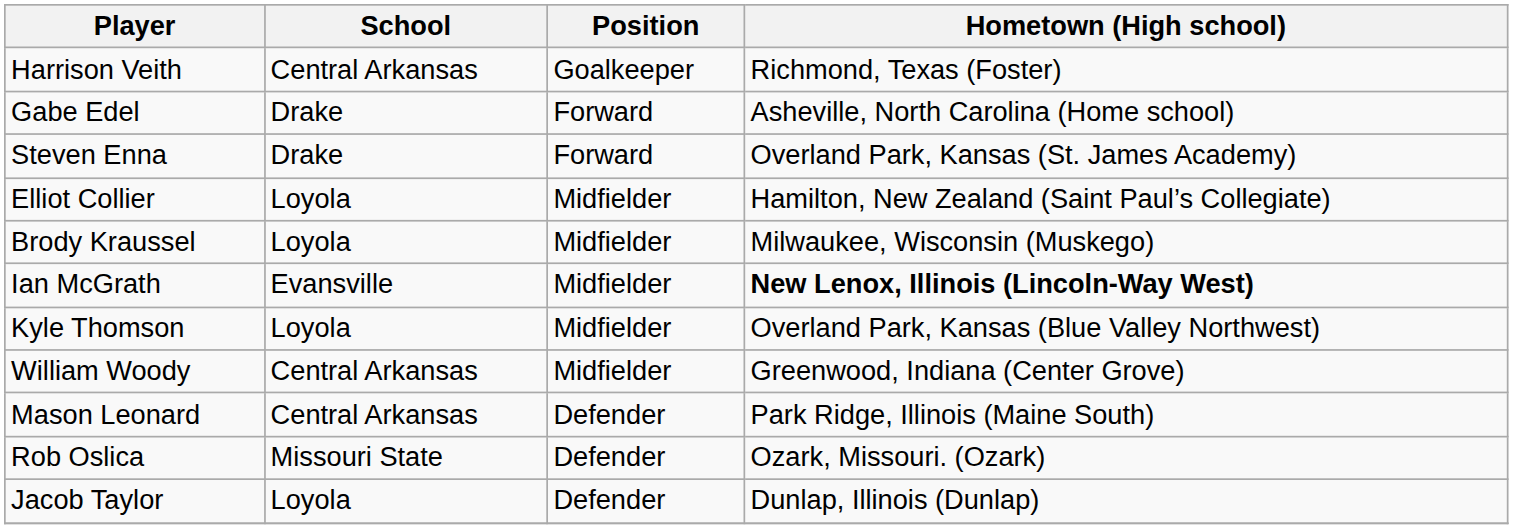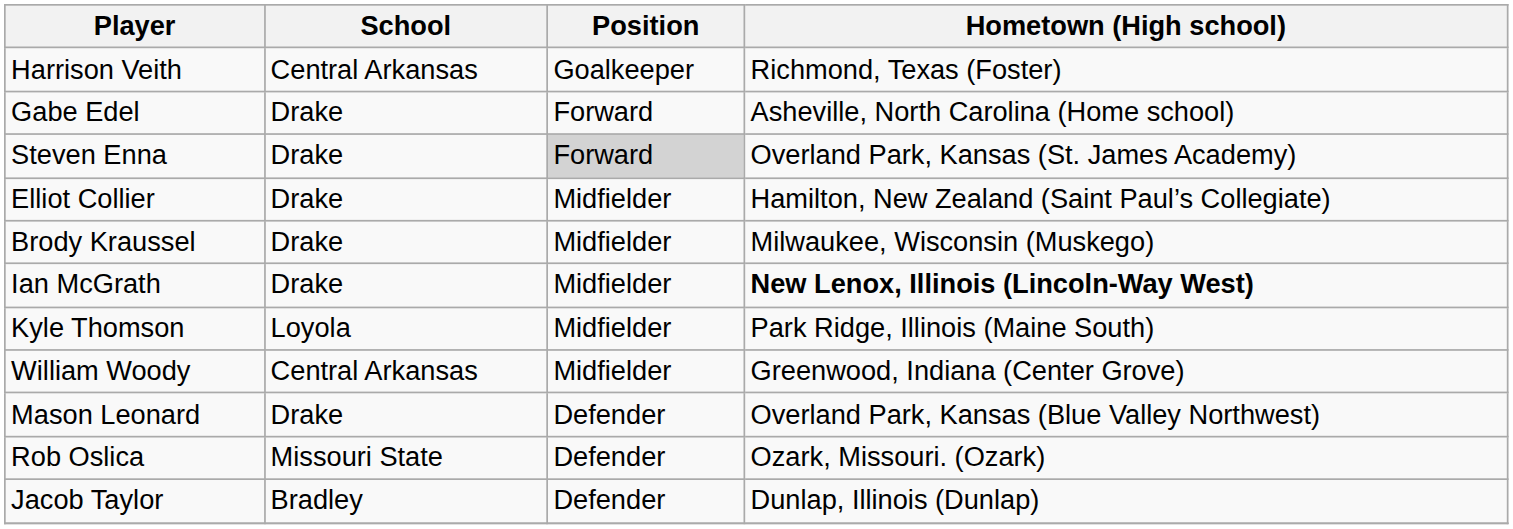Steven Enna | Position: no background -> lightgrey background
Elliot Collier | School: Loyola -> Drake
Brody Kraussel | School: Loyola -> Drake
Ian McGrath | School: Evansville -> Drake
Kyle Thomson | Hometown (High school): Overland Park, Kansas (Blue Valley Northwest) -> Park Ridge, Illinois (Maine South)
Mason Leonard | School: Central Arkansas -> Drake
Mason Leonard | Hometown (High school): Park Ridge, Illinois (Maine South) -> Overland Park, Kansas (Blue Valley Northwest)
Jacob Taylor | School: Loyola -> Bradley
